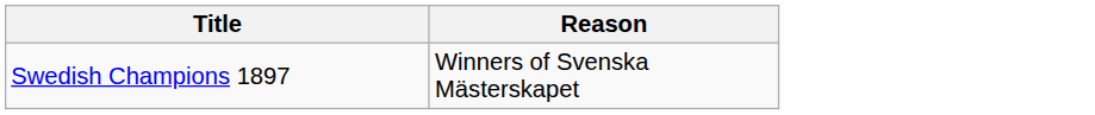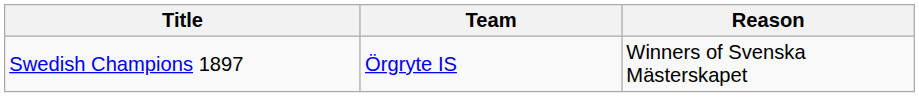+ column: Team | Örgryte IS
